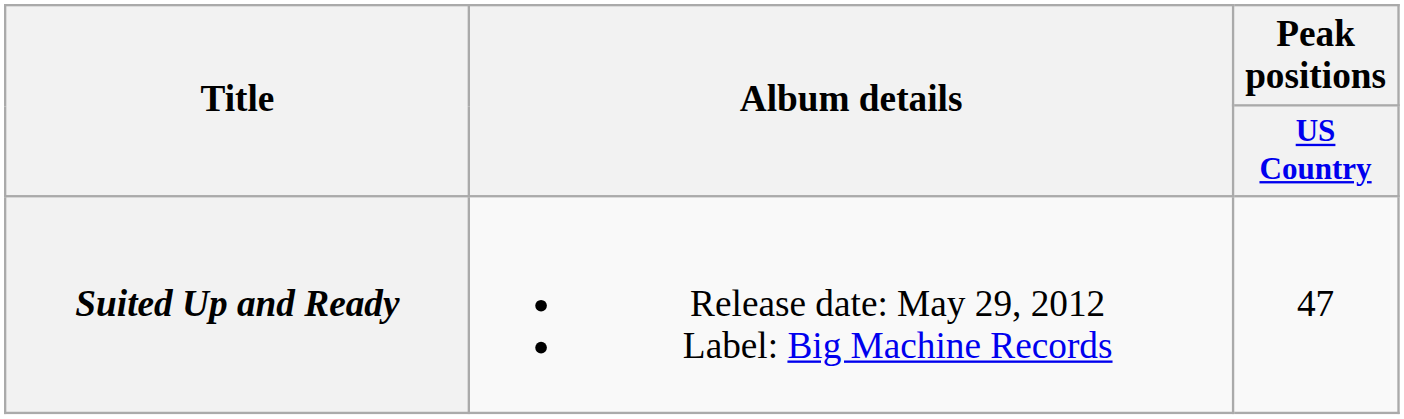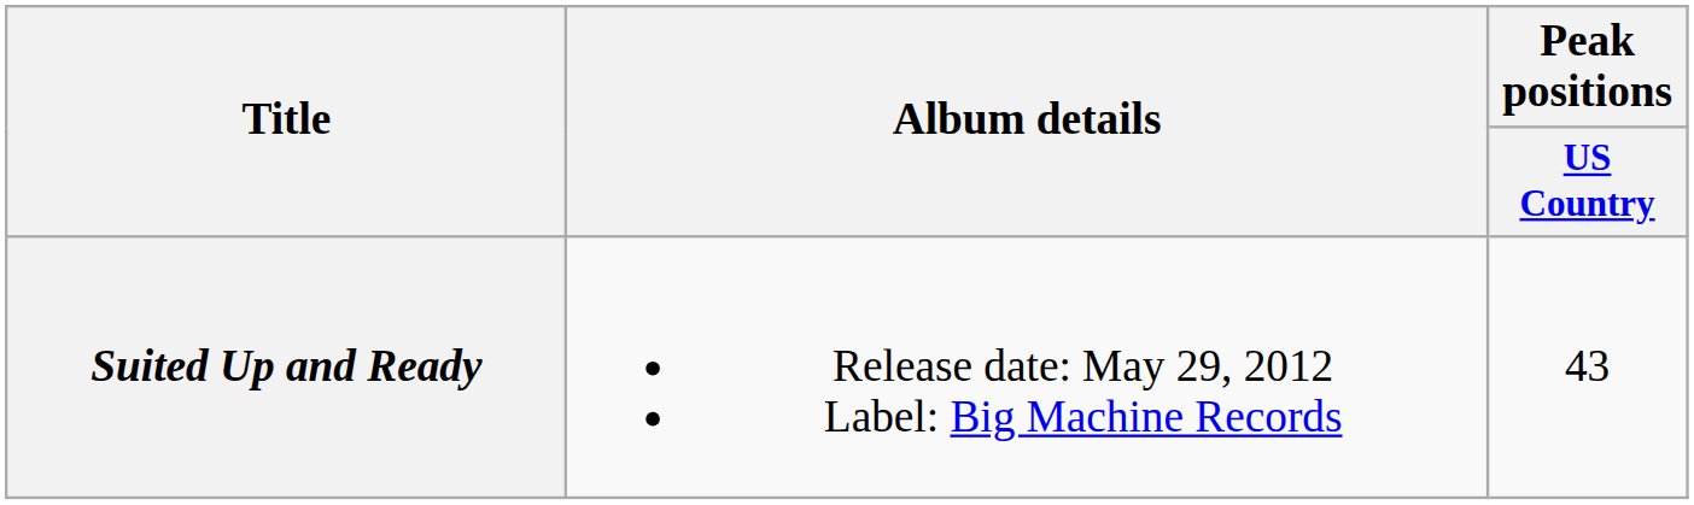Suited Up and Ready | Peak positions / US Country: 47 -> 43
